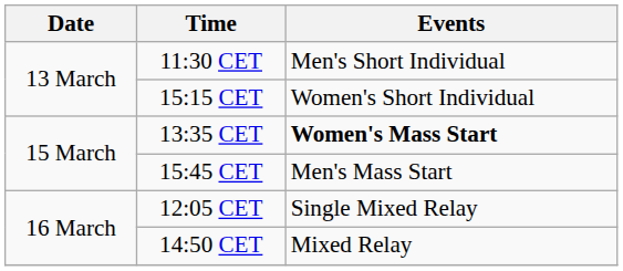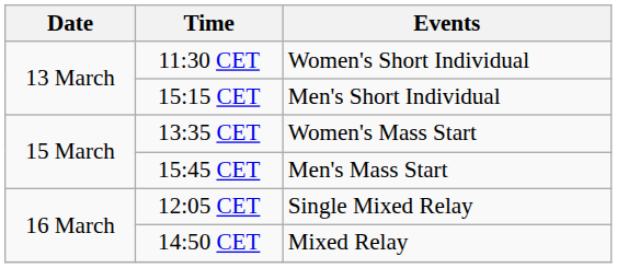11:30 CET | Events: Men's Short Individual -> Women's Short Individual
15:15 CET | Events: Women's Short Individual -> Men's Short Individual
13:35 CET | Events: bold -> normal
